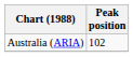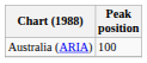Australia (ARIA) | Peak position: 102 -> 100
